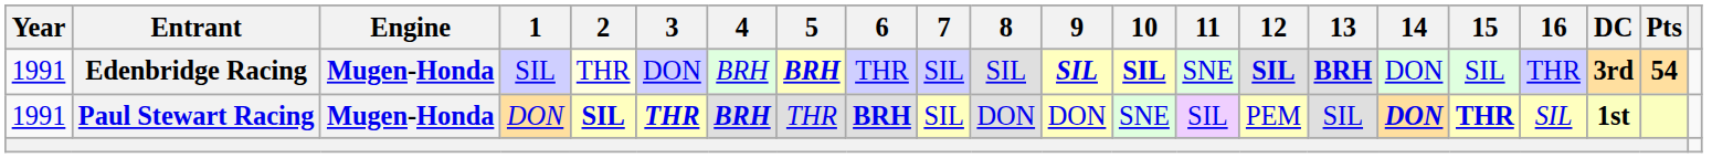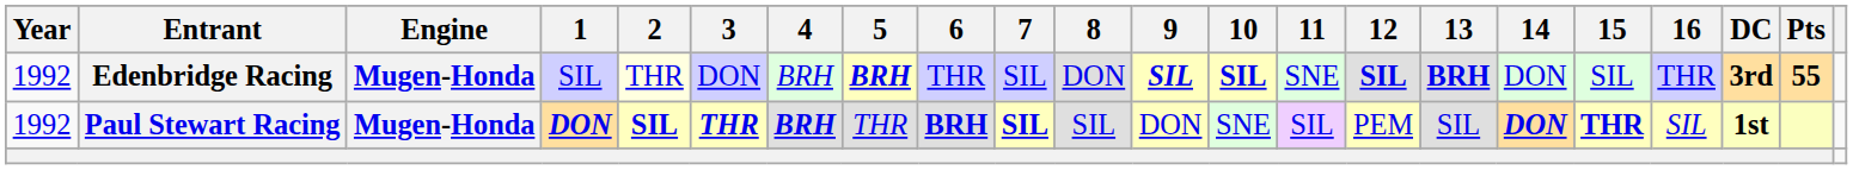Edenbridge Racing | Year: 1991 -> 1992
Edenbridge Racing | 8: SIL -> DON
Edenbridge Racing | Pts: 54 -> 55
Paul Stewart Racing | Year: 1991 -> 1992
Paul Stewart Racing | 1: normal -> bold
Paul Stewart Racing | 7: normal -> bold
Paul Stewart Racing | 8: DON -> SIL
